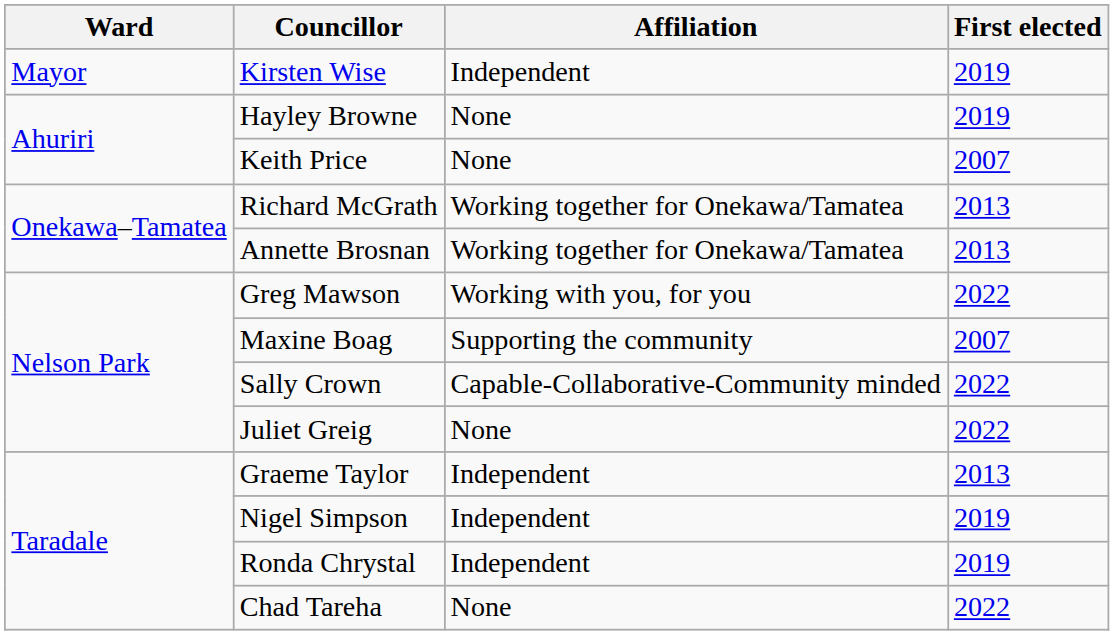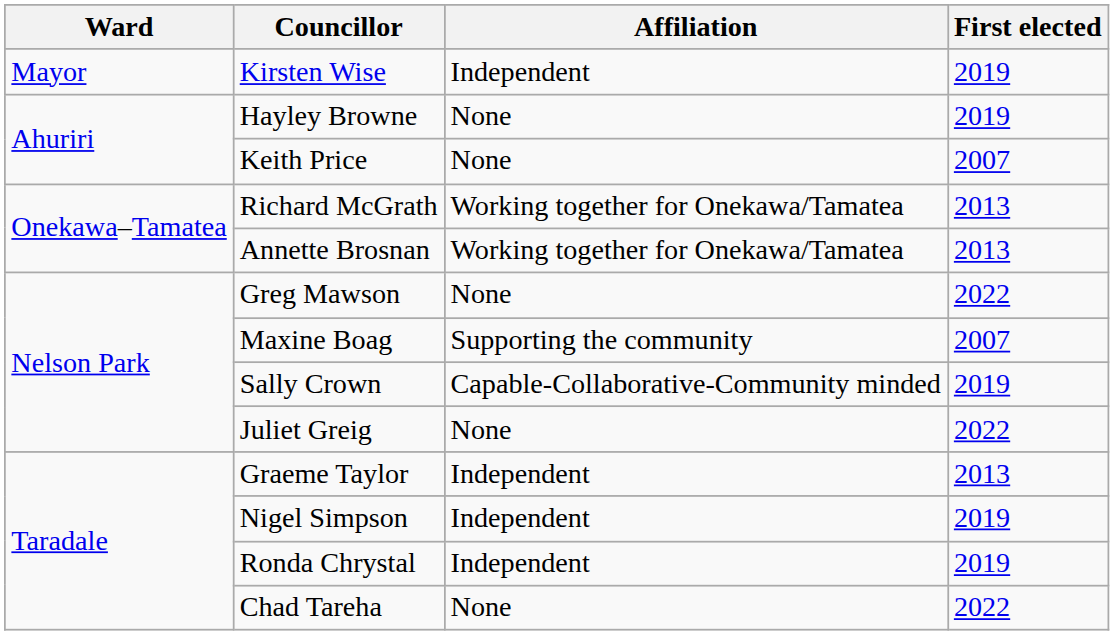Greg Mawson | Affiliation: Working with you, for you -> None
Sally Crown | First elected: 2022 -> 2019
